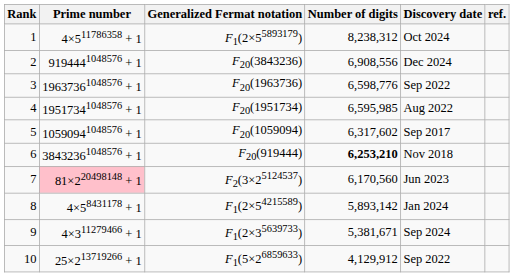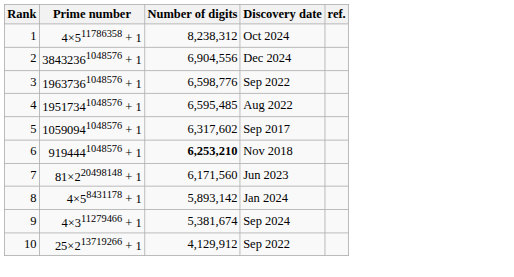- column: Generalized Fermat notation | F1(2×55893179) | F20(3843236) | F20(1963736) | F20(1951734) | F20(1059094) | F20(919444) | F2(3×25124537) | F1(2×54215589) | F1(2×35639733) | F1(5×26859633)
2 | Prime number: 9194441048576 + 1 -> 38432361048576 + 1
2 | Number of digits: 6,908,556 -> 6,904,556
4 | Number of digits: 6,595,985 -> 6,595,485
6 | Prime number: 38432361048576 + 1 -> 9194441048576 + 1
7 | Prime number: pink background -> no background
7 | Number of digits: 6,170,560 -> 6,171,560
9 | Number of digits: 5,381,671 -> 5,381,674
